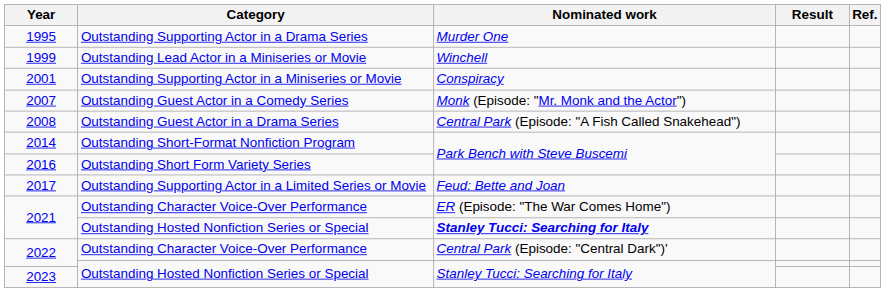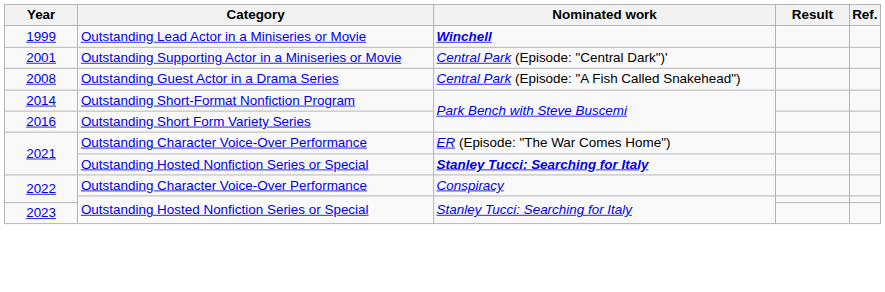- row: 1995 | Outstanding Supporting Actor in a Drama Series | Murder One
1999 | Nominated work: normal -> bold
2001 | Nominated work: Conspiracy -> Central Park (Episode: "Central Dark")'
- row: 2007 | Outstanding Guest Actor in a Comedy Series | Monk (Episode: "Mr. Monk and the Actor")
- row: 2017 | Outstanding Supporting Actor in a Limited Series or Movie | Feud: Bette and Joan
2022 / Outstanding Character Voice-Over Performance | Nominated work: Central Park (Episode: "Central Dark")' -> Conspiracy
